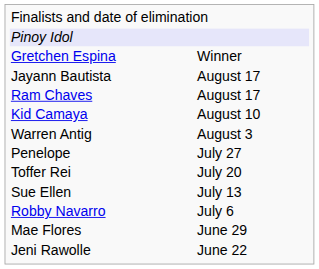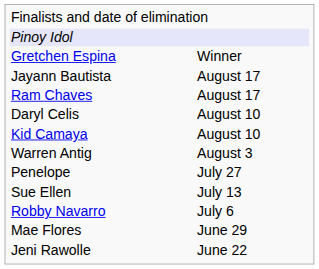+ row: Daryl Celis | August 10
- row: Toffer Rei | July 20
